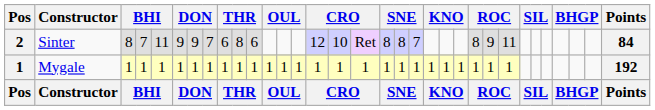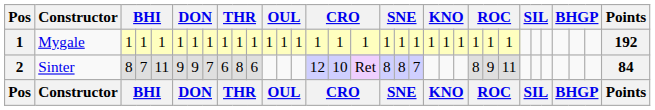rows swapped: Mygale <-> Sinter
